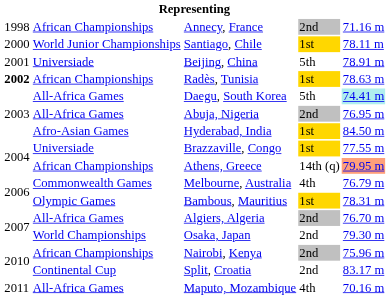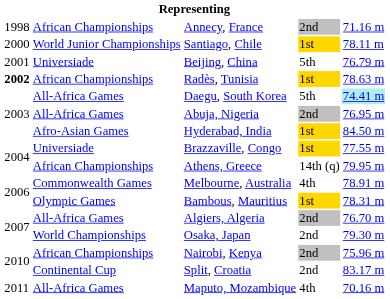Beijing, China | column 5: 78.91 m -> 76.79 m
Athens, Greece | column 5: lightsalmon background -> no background
Melbourne, Australia | column 5: 76.79 m -> 78.91 m
